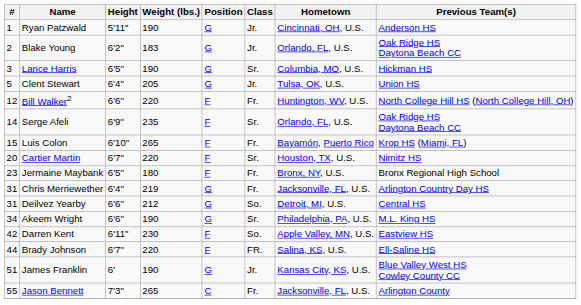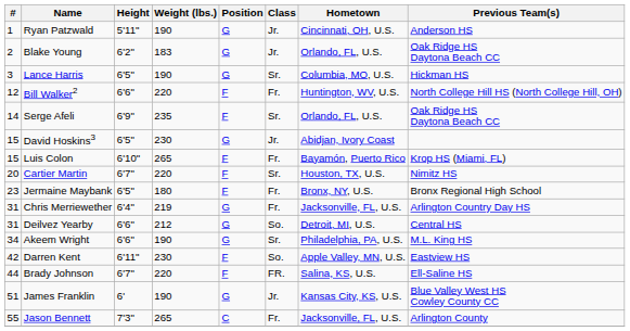- row: 5 | Clent Stewart | 6'4" | 205 | G | Jr. | Tulsa, OK, U.S. | Union HS
+ row: 15 | David Hoskins3 | 6'5" | 230 | G | Jr. | Abidjan, Ivory Coast
